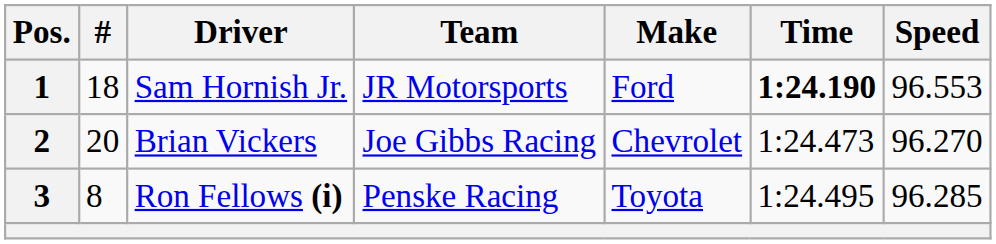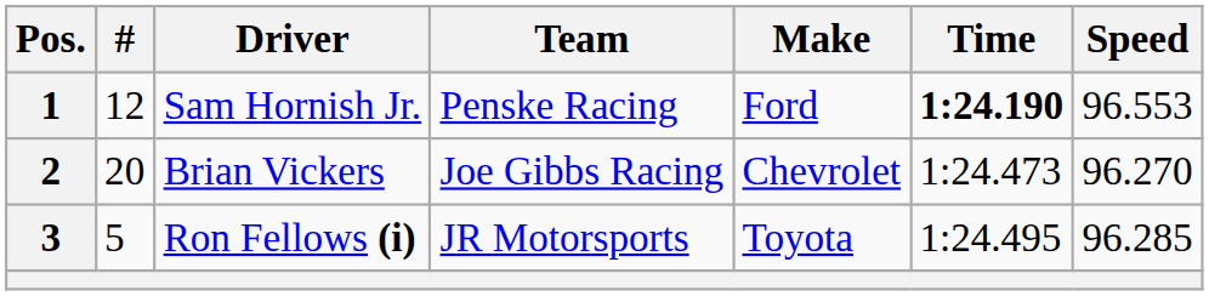1 | #: 18 -> 12
1 | Team: JR Motorsports -> Penske Racing
3 | #: 8 -> 5
3 | Team: Penske Racing -> JR Motorsports
